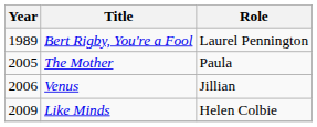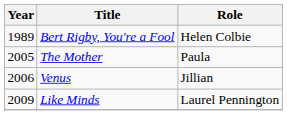Bert Rigby, You're a Fool | Role: Laurel Pennington -> Helen Colbie
Like Minds | Role: Helen Colbie -> Laurel Pennington
